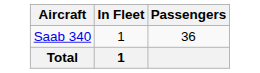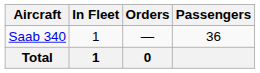+ column: Orders | — | 0
